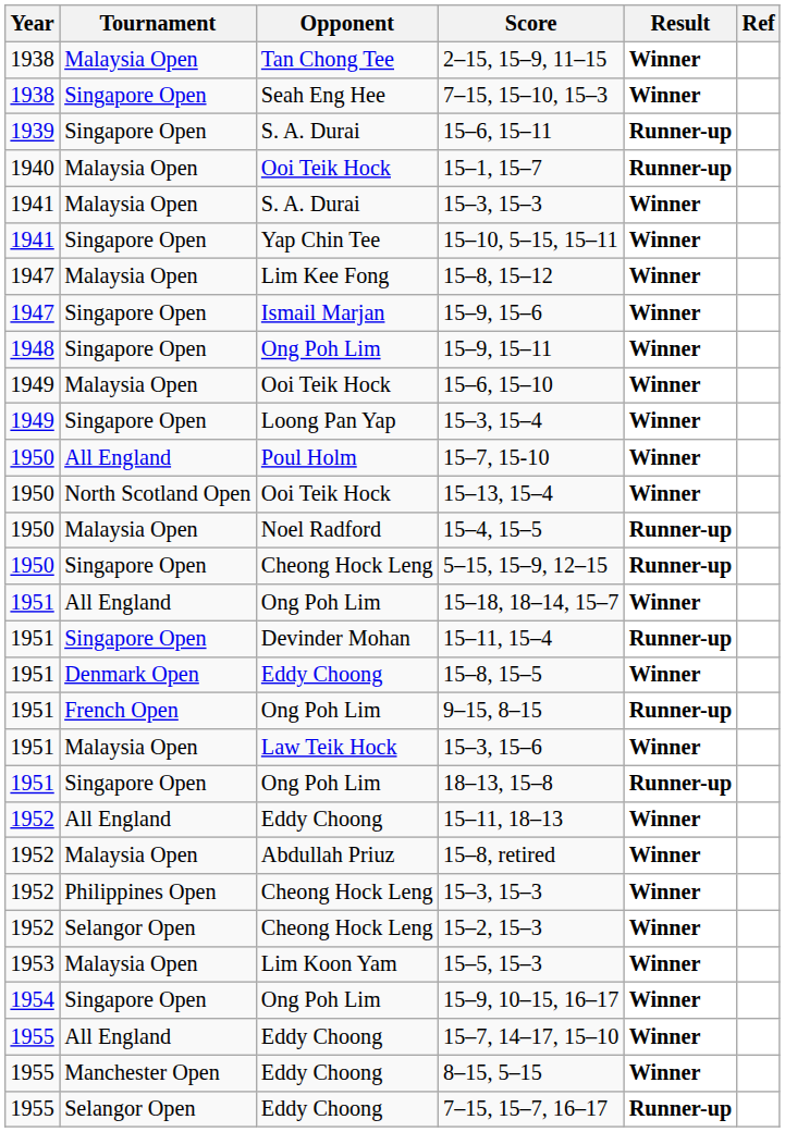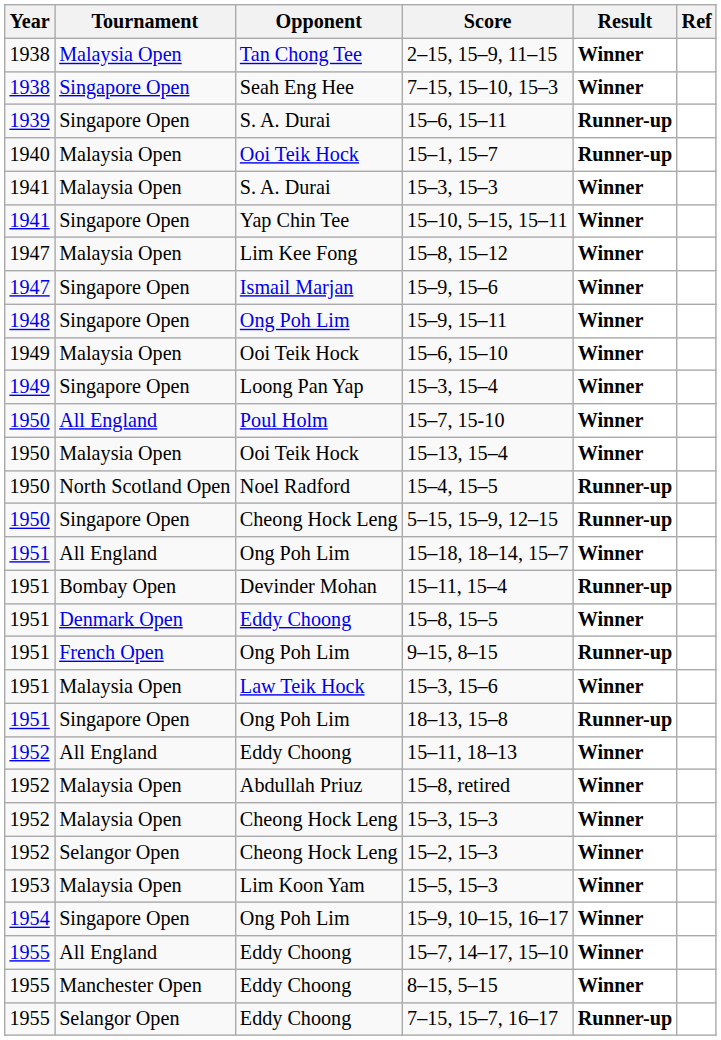15–13, 15–4 | Tournament: North Scotland Open -> Malaysia Open
15–4, 15–5 | Tournament: Malaysia Open -> North Scotland Open
15–11, 15–4 | Tournament: Singapore Open -> Bombay Open
Cheong Hock Leng / 15–3, 15–3 | Tournament: Philippines Open -> Malaysia Open
